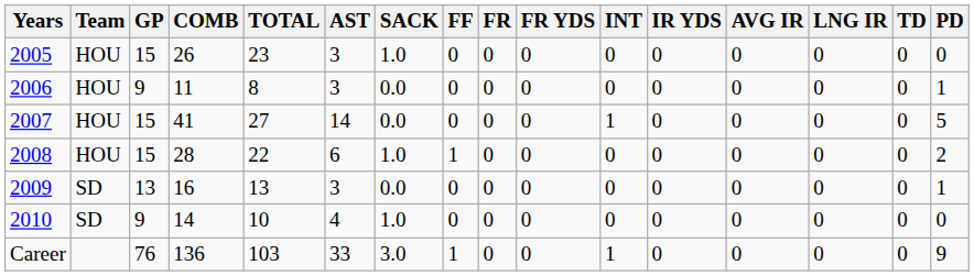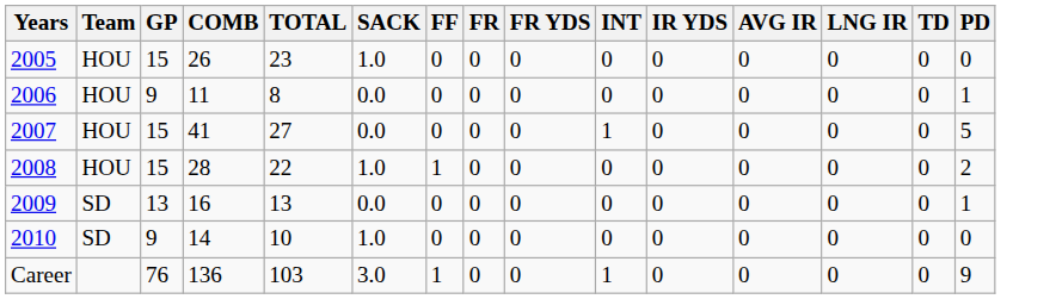- column: AST | 3 | 3 | 14 | 6 | 3 | 4 | 33
